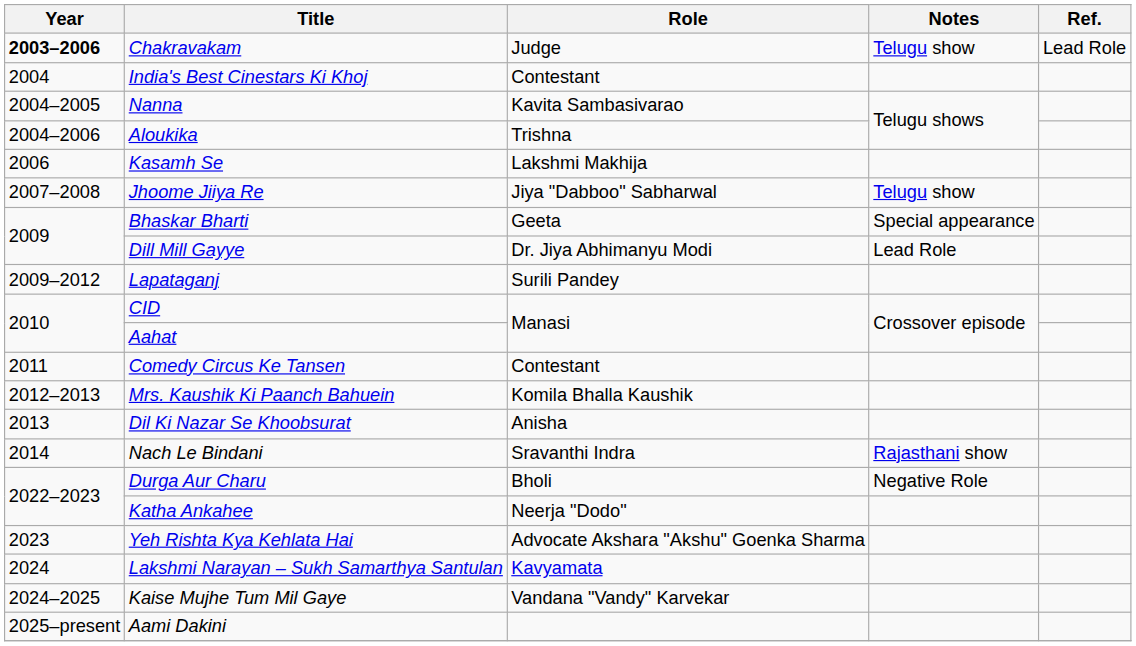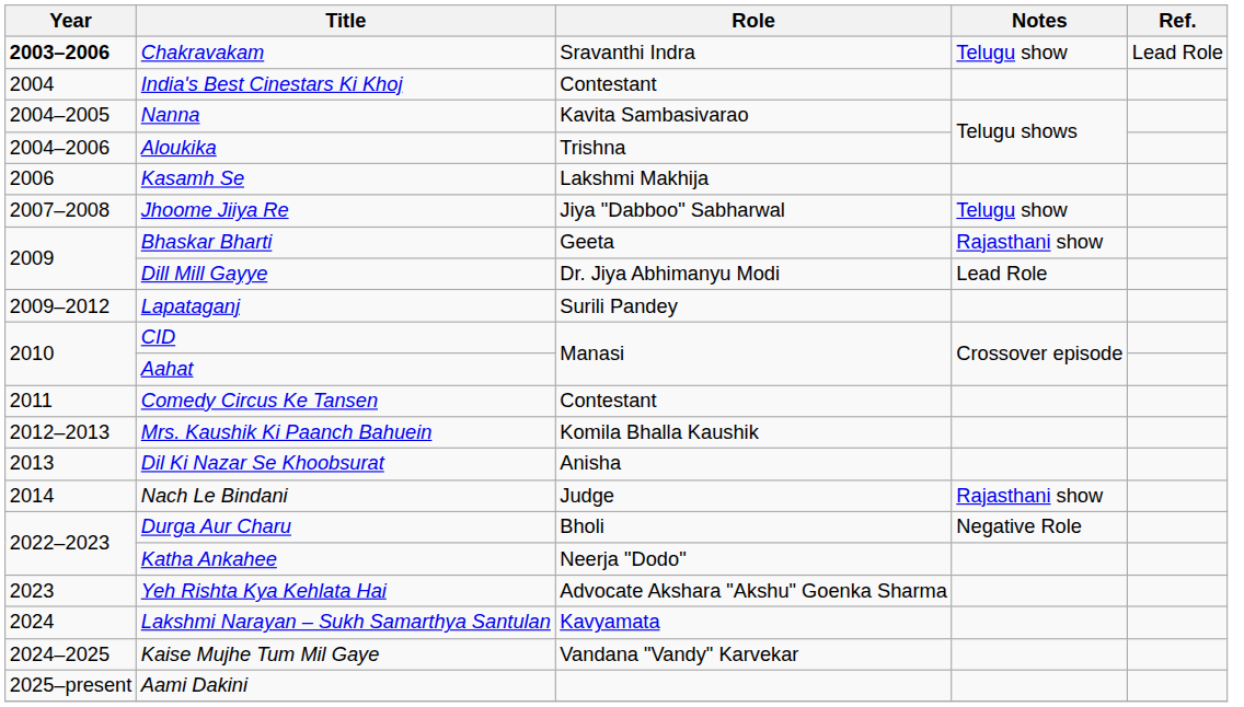Chakravakam | Role: Judge -> Sravanthi Indra
Bhaskar Bharti | Notes: Special appearance -> Rajasthani show
Nach Le Bindani | Role: Sravanthi Indra -> Judge
